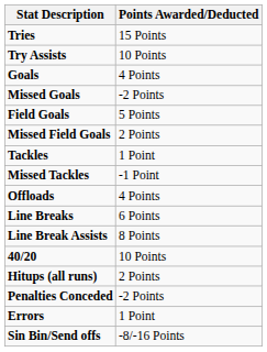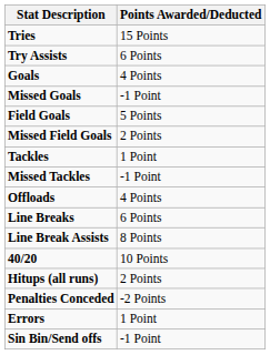Try Assists | Points Awarded/Deducted: 10 Points -> 6 Points
Missed Goals | Points Awarded/Deducted: -2 Points -> -1 Point
Sin Bin/Send offs | Points Awarded/Deducted: -8/-16 Points -> -1 Point
